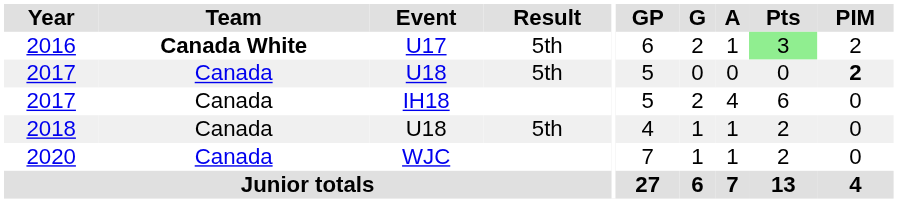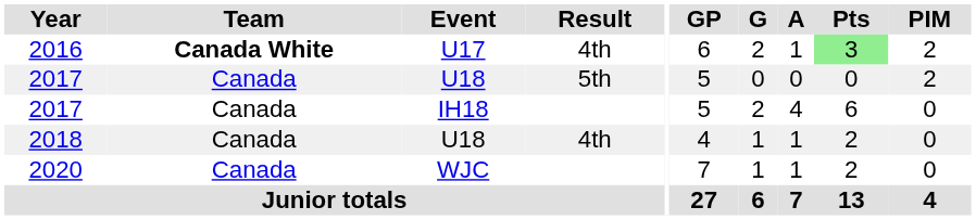2016 | Result: 5th -> 4th
2017 / U18 | PIM: bold -> normal
2018 | Result: 5th -> 4th
